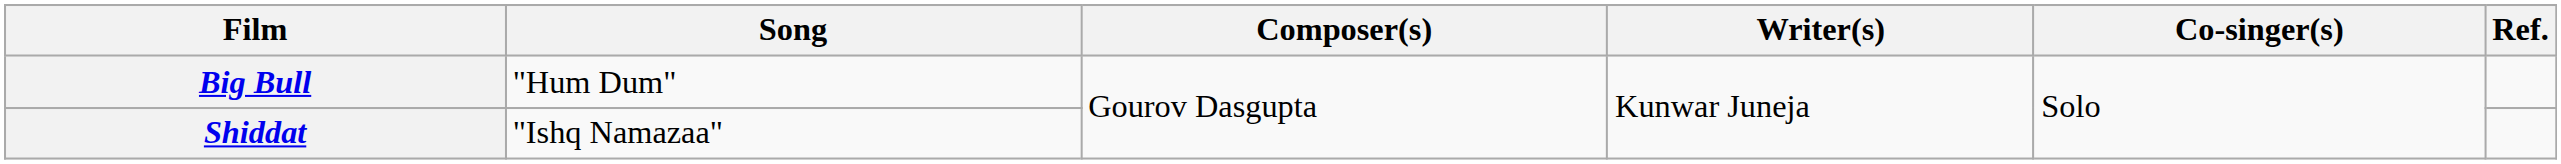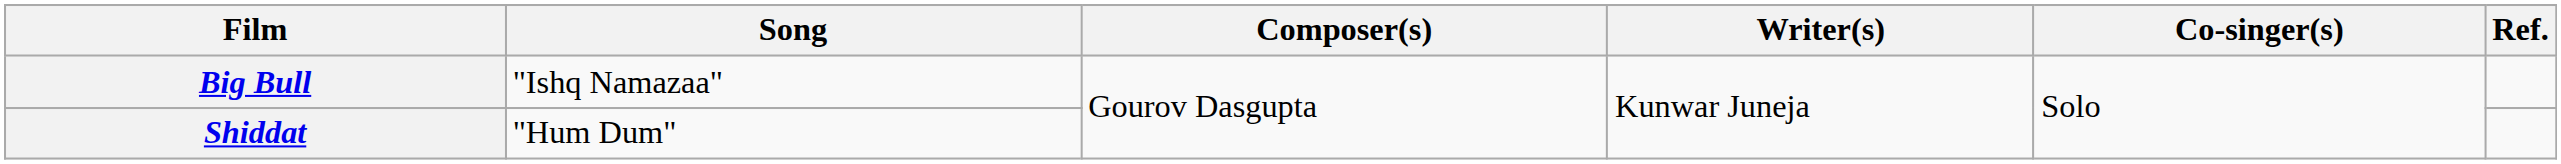Big Bull | Song: "Hum Dum" -> "Ishq Namazaa"
Shiddat | Song: "Ishq Namazaa" -> "Hum Dum"
